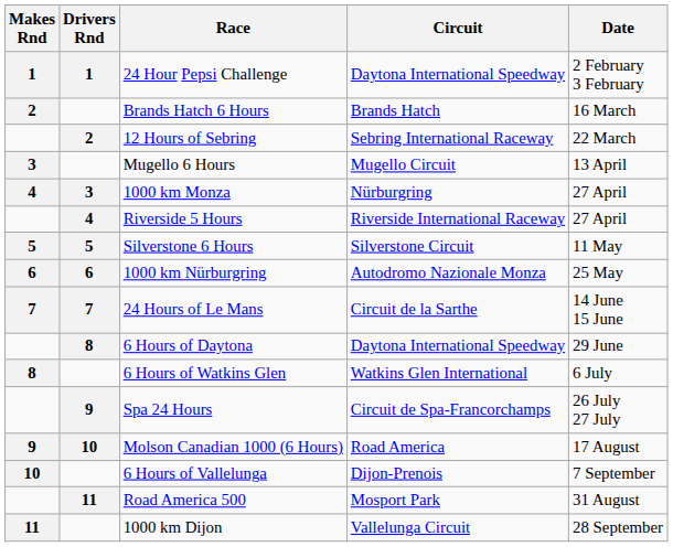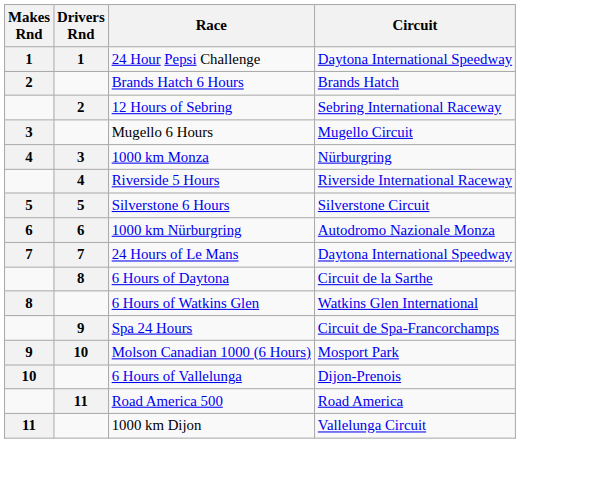- column: Date | 2 February 3 February | 16 March | 22 March | 13 April | 27 April | 27 April | 11 May | 25 May | 14 June 15 June | 29 June | 6 July | 26 July 27 July | 17 August | 7 September | 31 August | 28 September
24 Hours of Le Mans | Circuit: Circuit de la Sarthe -> Daytona International Speedway
6 Hours of Daytona | Circuit: Daytona International Speedway -> Circuit de la Sarthe
Molson Canadian 1000 (6 Hours) | Circuit: Road America -> Mosport Park
Road America 500 | Circuit: Mosport Park -> Road America
